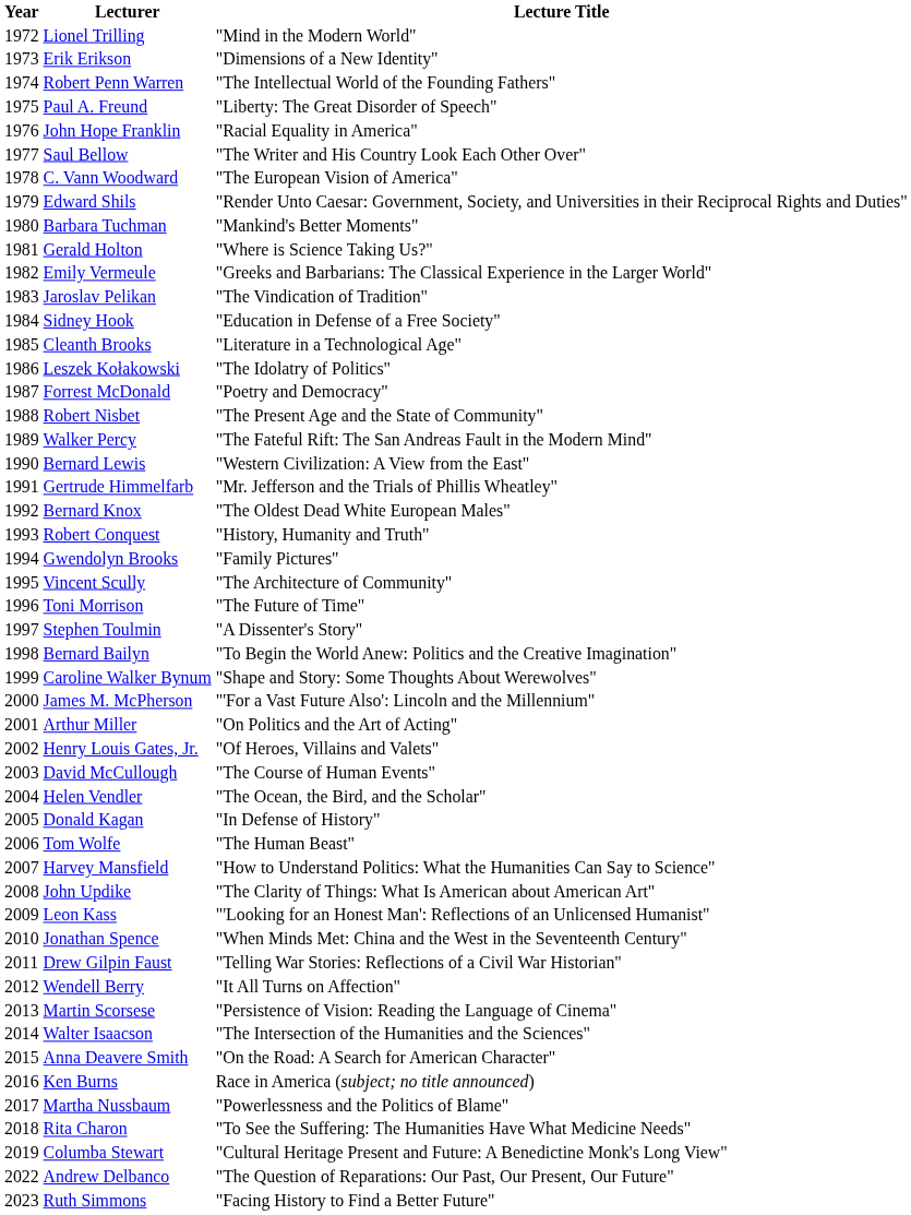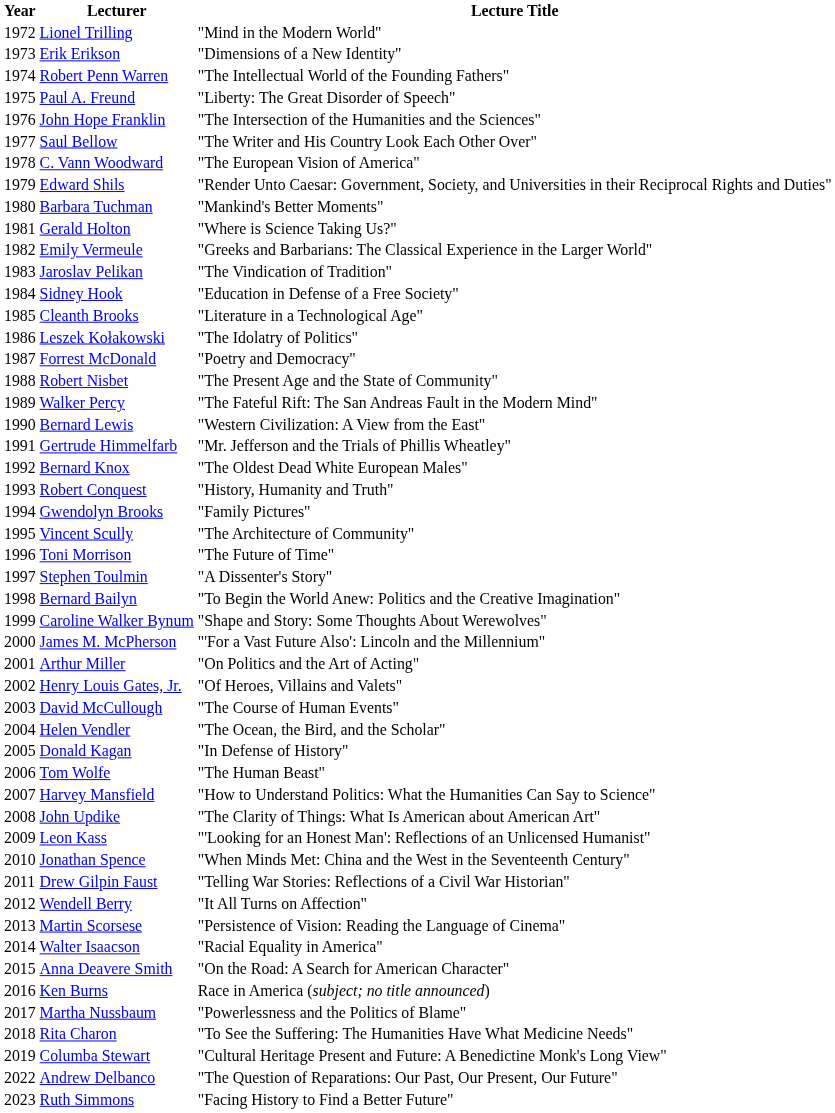John Hope Franklin | Lecture Title: "Racial Equality in America" -> "The Intersection of the Humanities and the Sciences"
Walter Isaacson | Lecture Title: "The Intersection of the Humanities and the Sciences" -> "Racial Equality in America"
